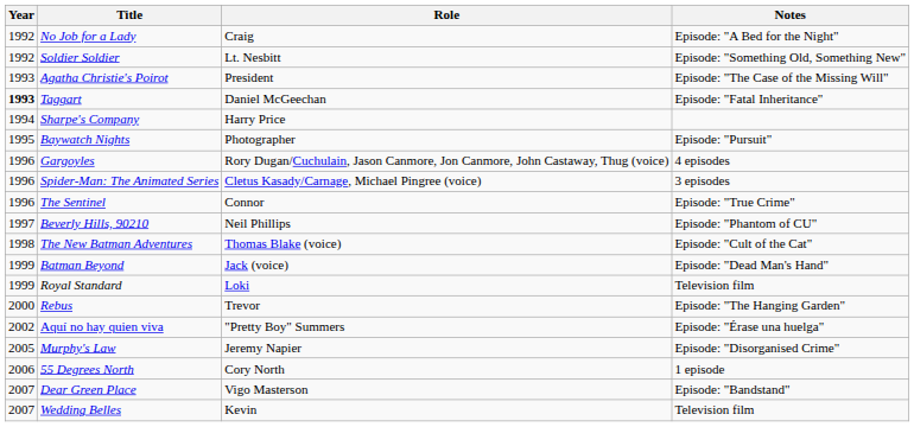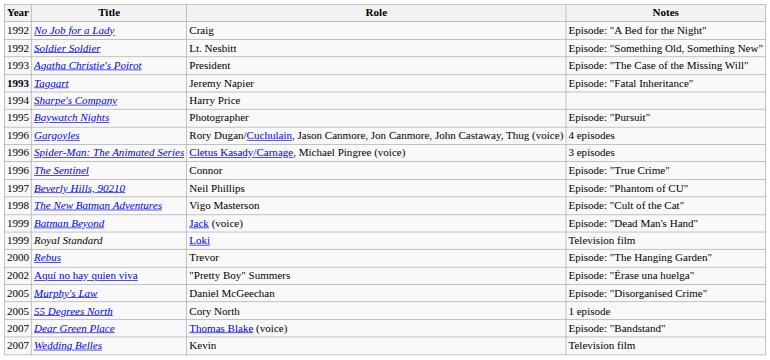Taggart | Role: Daniel McGeechan -> Jeremy Napier
The New Batman Adventures | Role: Thomas Blake (voice) -> Vigo Masterson
Murphy's Law | Role: Jeremy Napier -> Daniel McGeechan
55 Degrees North | Year: 2006 -> 2005
Dear Green Place | Role: Vigo Masterson -> Thomas Blake (voice)
